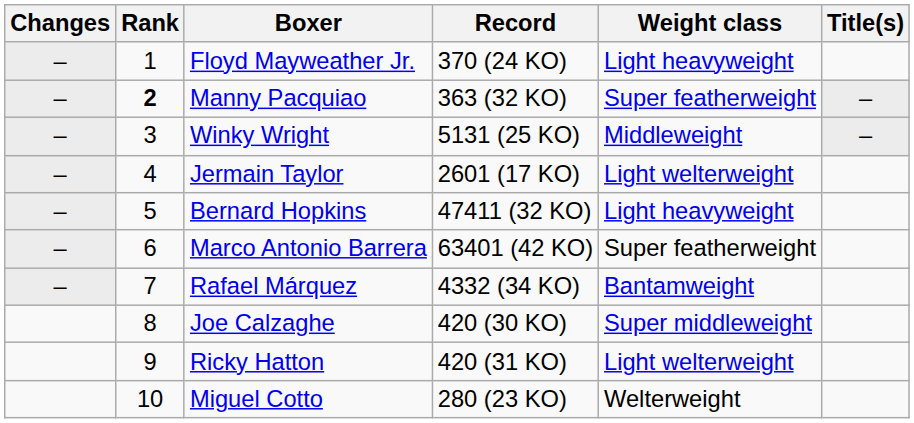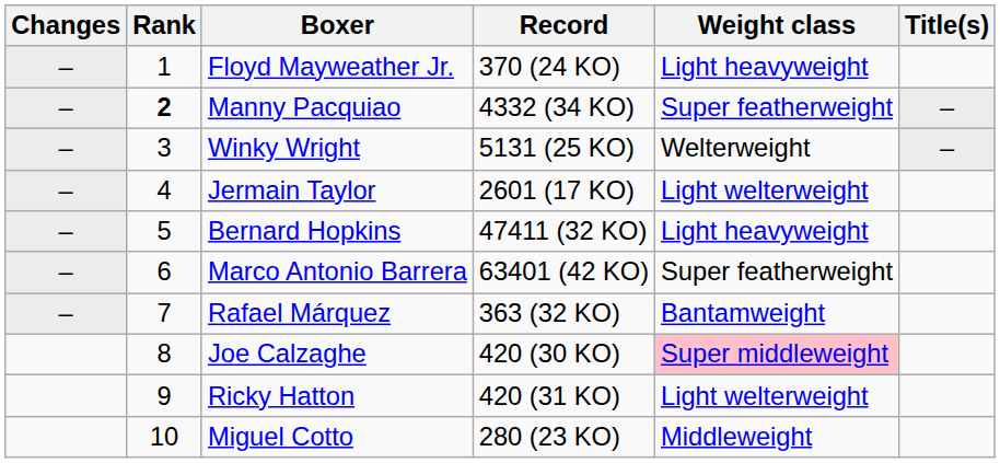Manny Pacquiao | Record: 363 (32 KO) -> 4332 (34 KO)
Winky Wright | Weight class: Middleweight -> Welterweight
Rafael Márquez | Record: 4332 (34 KO) -> 363 (32 KO)
Joe Calzaghe | Weight class: no background -> pink background
Miguel Cotto | Weight class: Welterweight -> Middleweight
